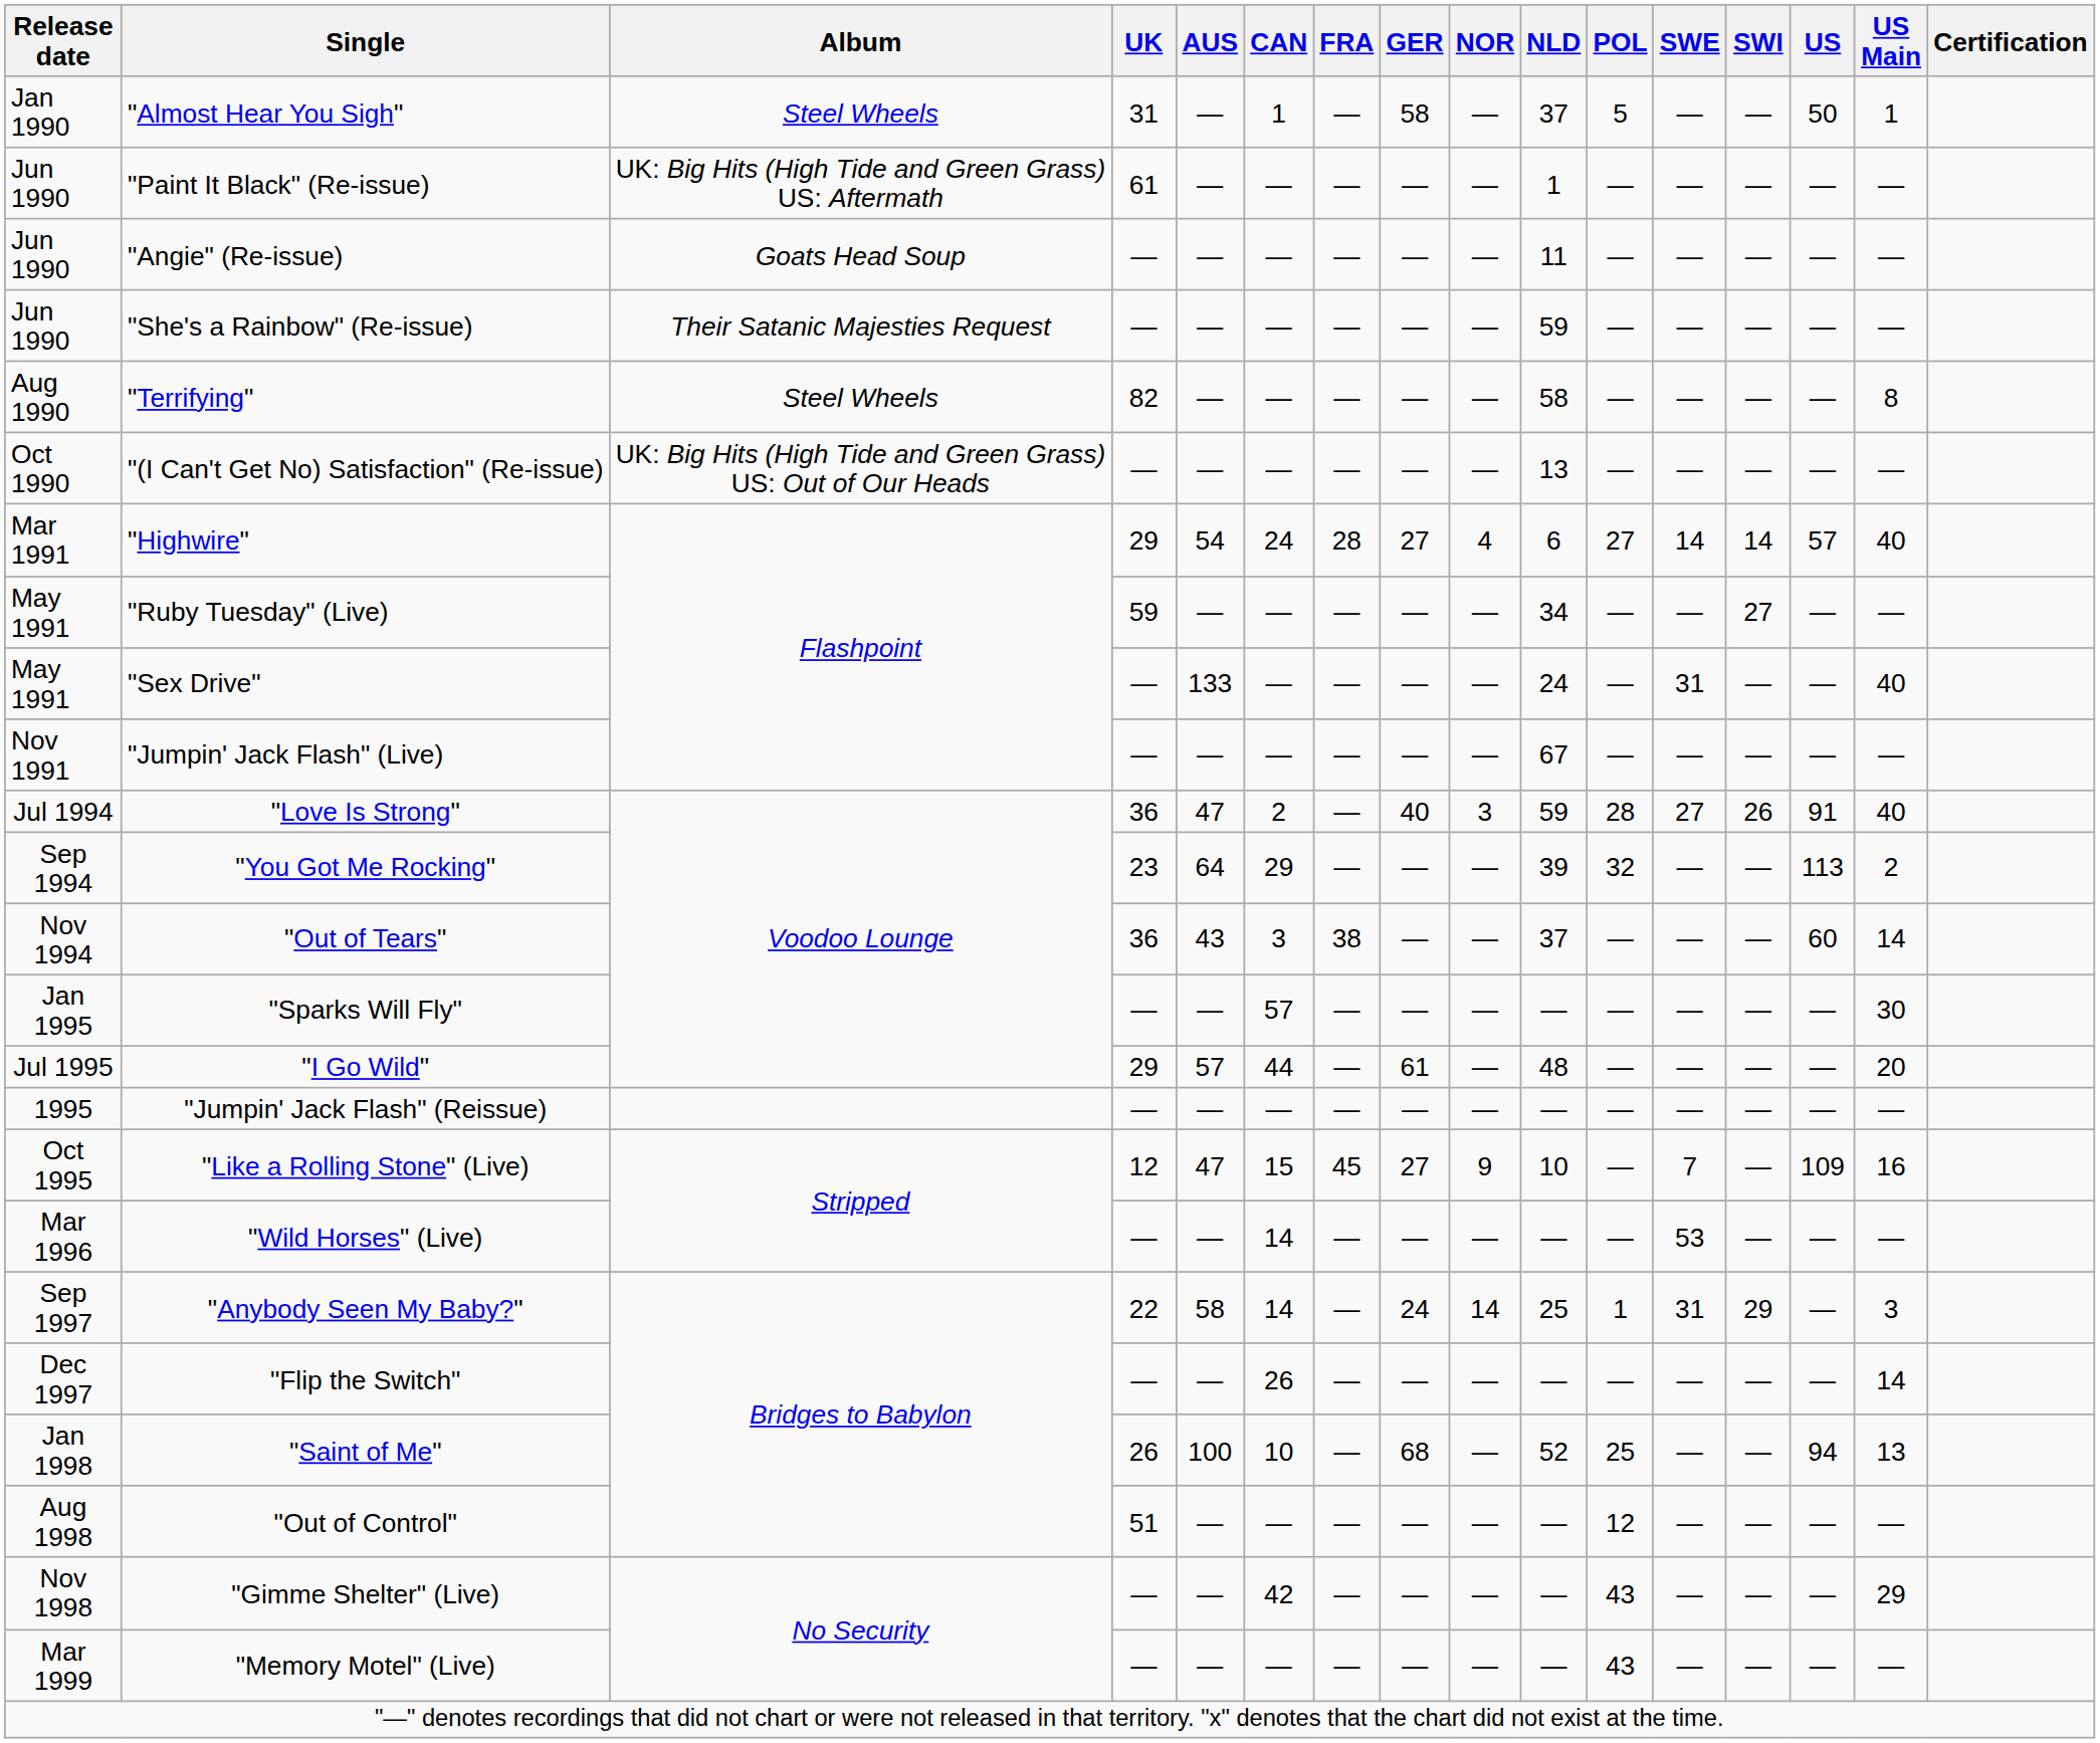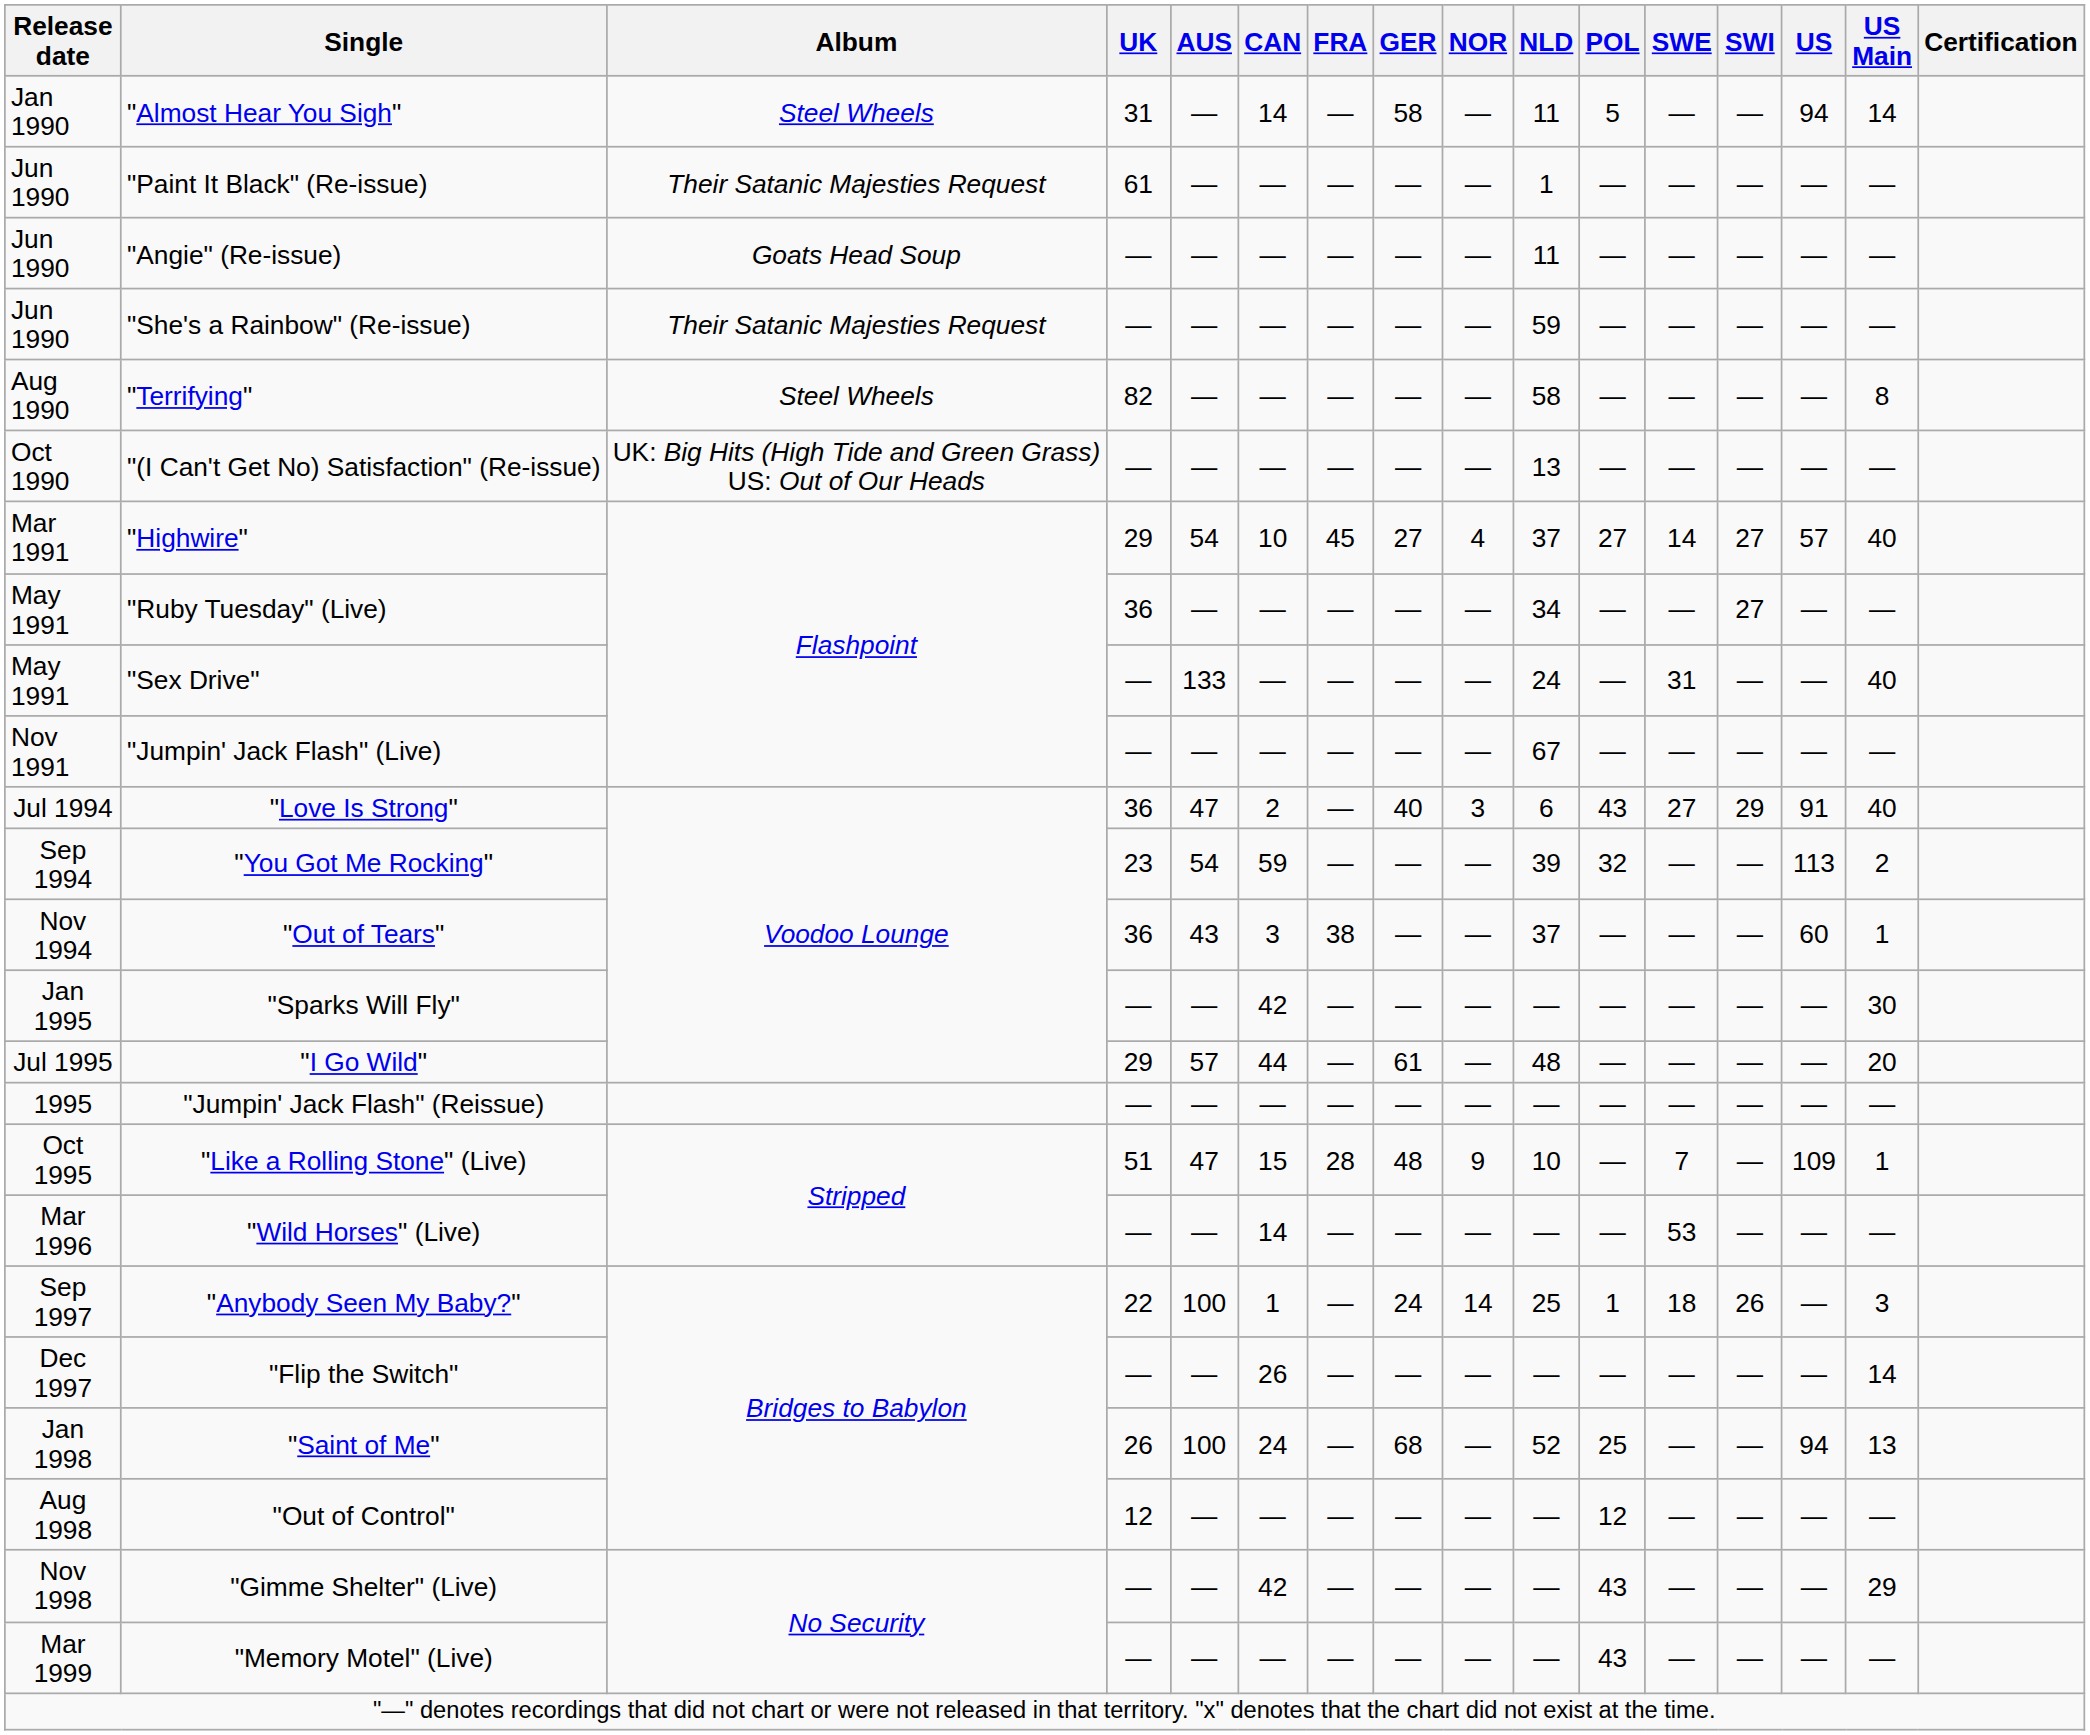"Almost Hear You Sigh" | CAN: 1 -> 14
"Almost Hear You Sigh" | NLD: 37 -> 11
"Almost Hear You Sigh" | US: 50 -> 94
"Almost Hear You Sigh" | US Main: 1 -> 14
"Paint It Black" (Re-issue) | Album: UK: Big Hits (High Tide and Green Grass) US: Aftermath -> Their Satanic Majesties Request
"Highwire" | CAN: 24 -> 10
"Highwire" | FRA: 28 -> 45
"Highwire" | NLD: 6 -> 37
"Highwire" | SWI: 14 -> 27
"Ruby Tuesday" (Live) | UK: 59 -> 36
"Love Is Strong" | NLD: 59 -> 6
"Love Is Strong" | POL: 28 -> 43
"Love Is Strong" | SWI: 26 -> 29
"You Got Me Rocking" | AUS: 64 -> 54
"You Got Me Rocking" | CAN: 29 -> 59
"Out of Tears" | US Main: 14 -> 1
"Sparks Will Fly" | CAN: 57 -> 42
"Like a Rolling Stone" (Live) | UK: 12 -> 51
"Like a Rolling Stone" (Live) | FRA: 45 -> 28
"Like a Rolling Stone" (Live) | GER: 27 -> 48
"Like a Rolling Stone" (Live) | US Main: 16 -> 1
"Anybody Seen My Baby?" | AUS: 58 -> 100
"Anybody Seen My Baby?" | CAN: 14 -> 1
"Anybody Seen My Baby?" | SWE: 31 -> 18
"Anybody Seen My Baby?" | SWI: 29 -> 26
"Saint of Me" | CAN: 10 -> 24
"Out of Control" | UK: 51 -> 12
